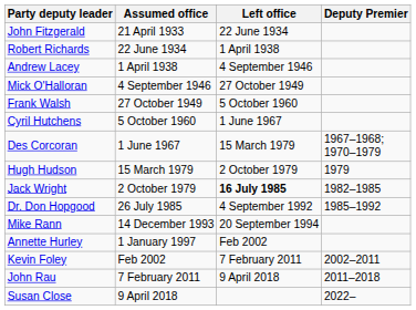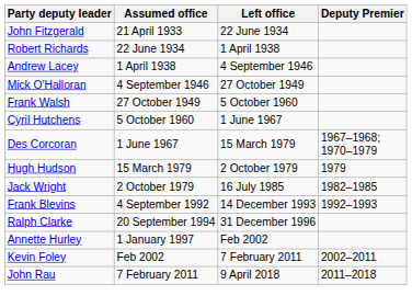Jack Wright | Left office: bold -> normal
- row: Dr. Don Hopgood | 26 July 1985 | 4 September 1992 | 1985–1992
+ row: Frank Blevins | 4 September 1992 | 14 December 1993 | 1992–1993
- row: Mike Rann | 14 December 1993 | 20 September 1994
+ row: Ralph Clarke | 20 September 1994 | 31 December 1996
- row: Susan Close | 9 April 2018 | 2022–
